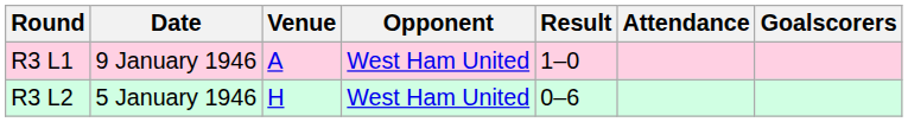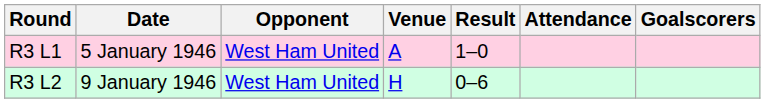columns swapped: Opponent <-> Venue
R3 L1 | Date: 9 January 1946 -> 5 January 1946
R3 L2 | Date: 5 January 1946 -> 9 January 1946
